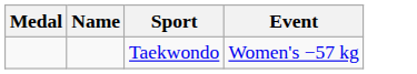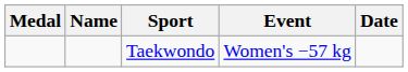+ column: Date
